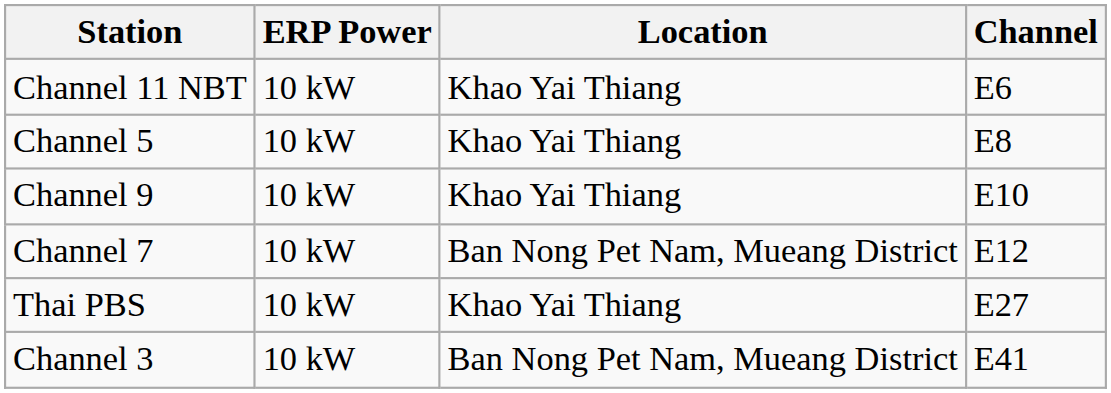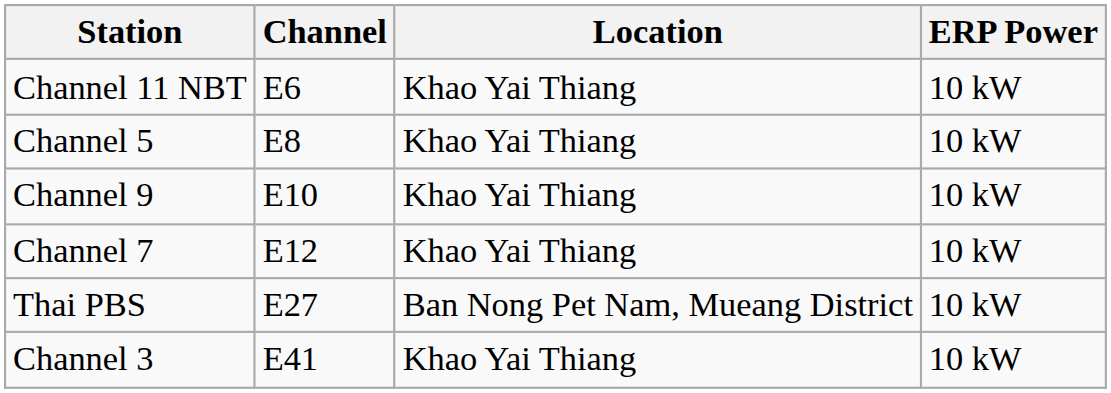columns swapped: Channel <-> ERP Power
Channel 7 | Location: Ban Nong Pet Nam, Mueang District -> Khao Yai Thiang
Thai PBS | Location: Khao Yai Thiang -> Ban Nong Pet Nam, Mueang District
Channel 3 | Location: Ban Nong Pet Nam, Mueang District -> Khao Yai Thiang
